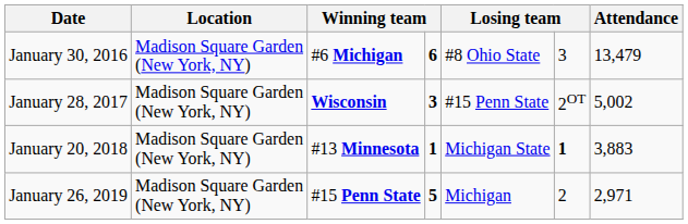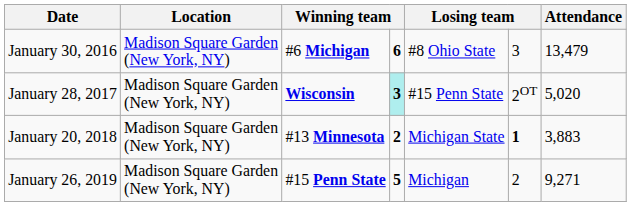January 28, 2017 | column 4: no background -> paleturquoise background
January 28, 2017 | Attendance: 5,002 -> 5,020
January 20, 2018 | column 4: 1 -> 2
January 26, 2019 | Attendance: 2,971 -> 9,271
